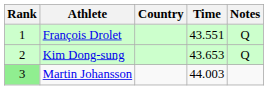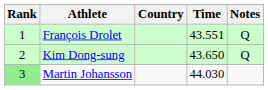Kim Dong-sung | Time: 43.653 -> 43.650
Martin Johansson | Time: 44.003 -> 44.030
